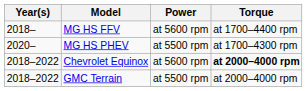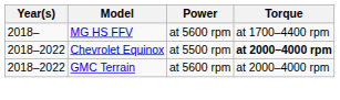- row: 2020– | MG HS PHEV | at 5500 rpm | at 1700–4300 rpm
Chevrolet Equinox | Power: at 5600 rpm -> at 5500 rpm
GMC Terrain | Power: at 5500 rpm -> at 5600 rpm
